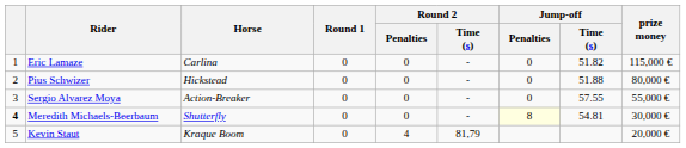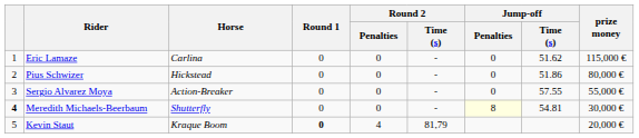Eric Lamaze | Jump-off / Time (s): 51.82 -> 51.62
Pius Schwizer | Jump-off / Time (s): 51.88 -> 51.86
Kevin Staut | Round 1: normal -> bold
